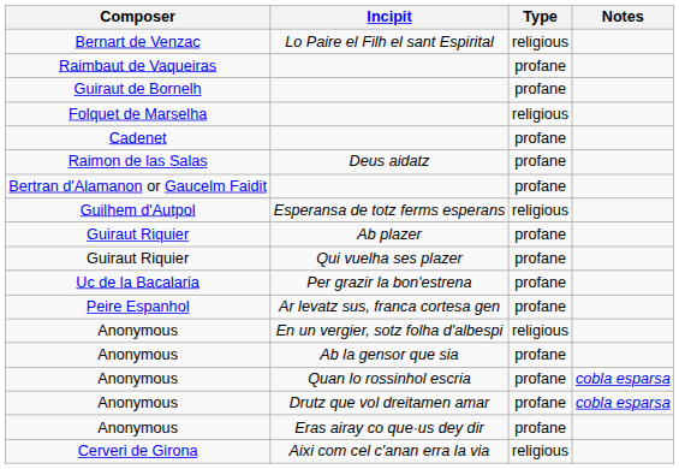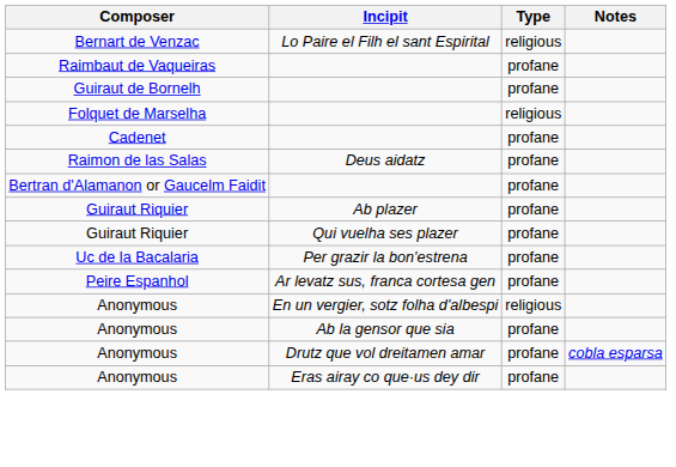- row: Guilhem d'Autpol | Esperansa de totz ferms esperans | religious
- row: Anonymous | Quan lo rossinhol escria | profane | cobla esparsa
- row: Cerveri de Girona | Aixi com cel c'anan erra la via | religious
